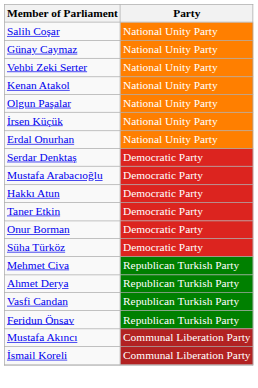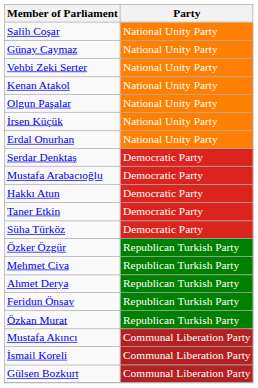- row: Onur Borman | Democratic Party
+ row: Özker Özgür | Republican Turkish Party
- row: Vasfi Candan | Republican Turkish Party
+ row: Özkan Murat | Republican Turkish Party
+ row: Gülsen Bozkurt | Communal Liberation Party
